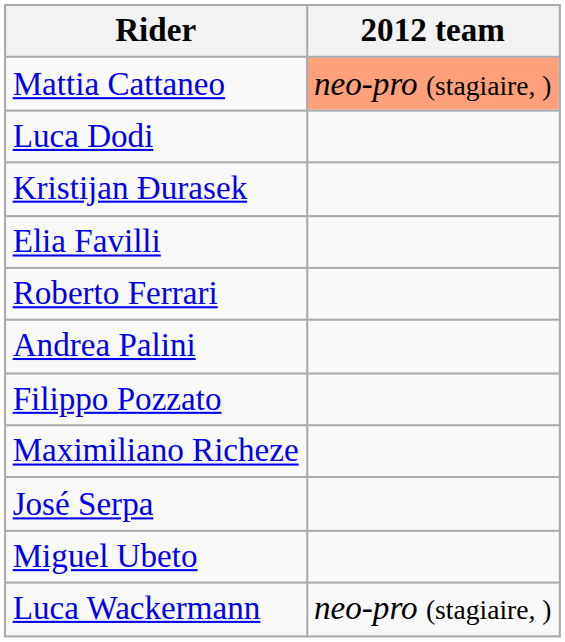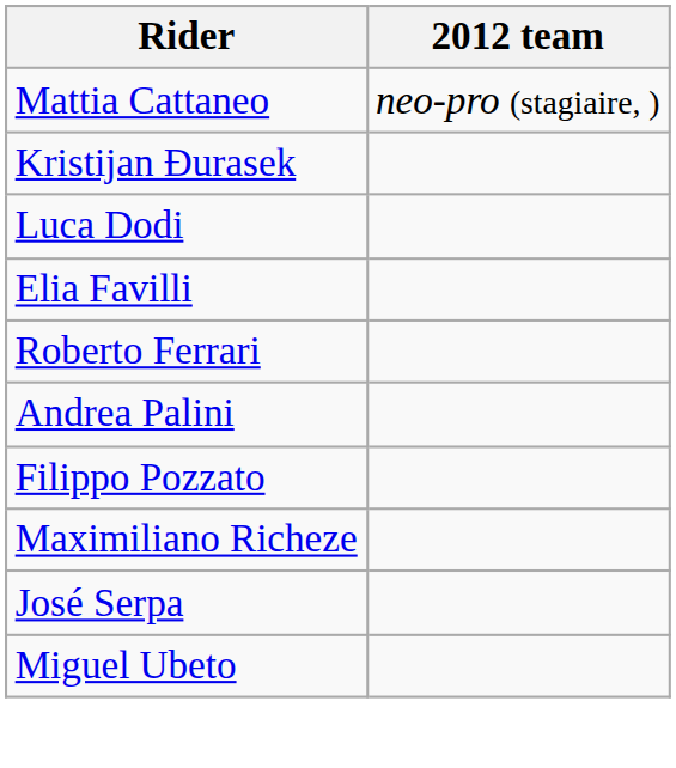Mattia Cattaneo | 2012 team: lightsalmon background -> no background
rows swapped: Luca Dodi <-> Kristijan Đurasek
- row: Luca Wackermann | neo-pro (stagiaire, )
